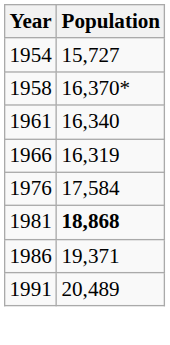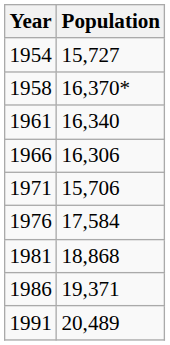1966 | Population: 16,319 -> 16,306
+ row: 1971 | 15,706
1981 | Population: bold -> normal
